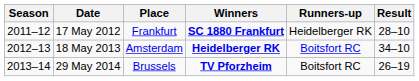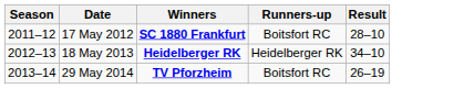- column: Place | Frankfurt | Amsterdam | Brussels
17 May 2012 | Runners-up: Heidelberger RK -> Boitsfort RC
18 May 2013 | Runners-up: Boitsfort RC -> Heidelberger RK
